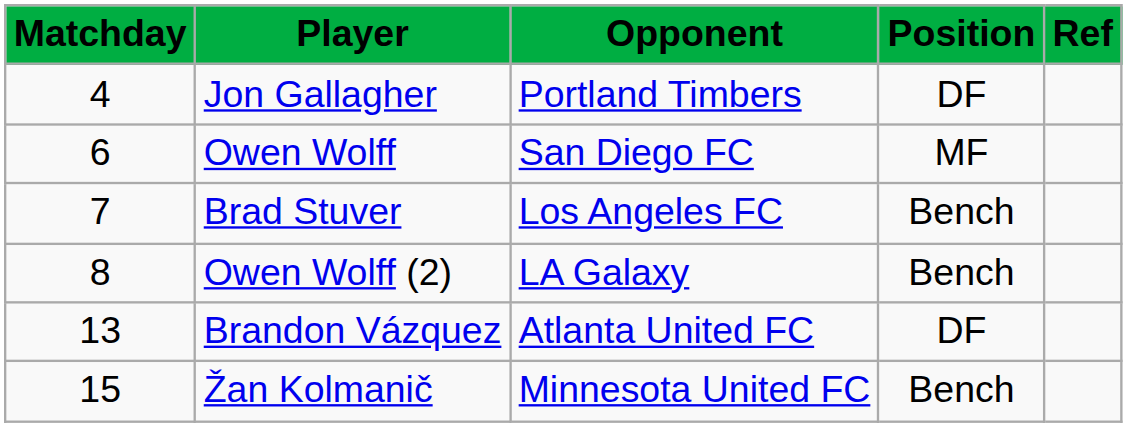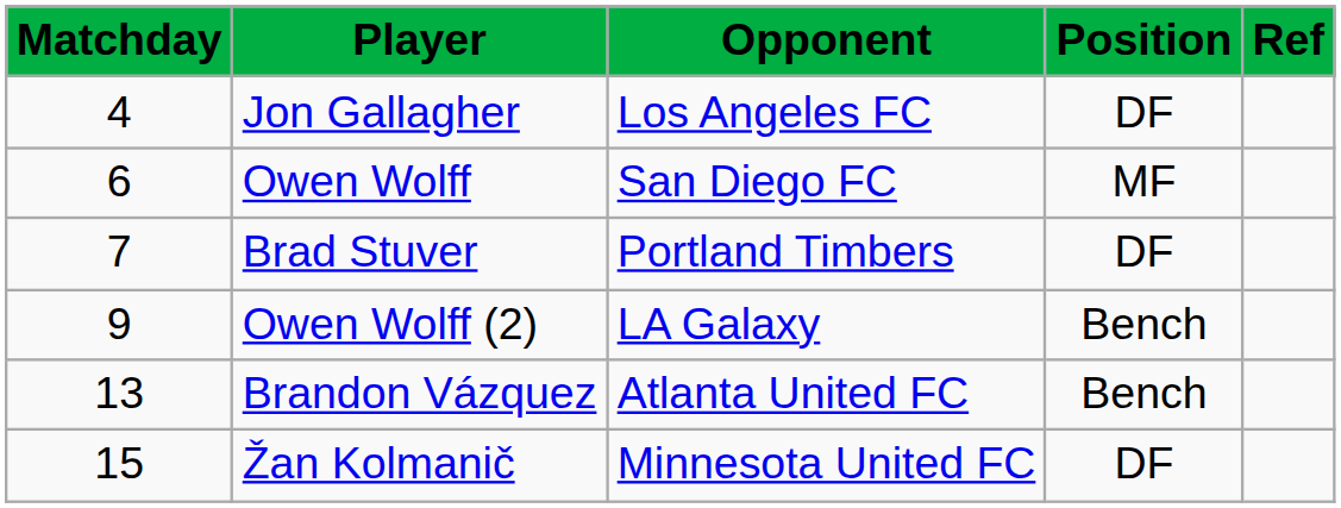Jon Gallagher | Opponent: Portland Timbers -> Los Angeles FC
Brad Stuver | Opponent: Los Angeles FC -> Portland Timbers
Brad Stuver | Position: Bench -> DF
Owen Wolff (2) | Matchday: 8 -> 9
Brandon Vázquez | Position: DF -> Bench
Žan Kolmanič | Position: Bench -> DF
